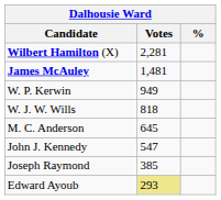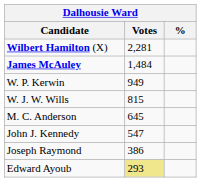James McAuley | Votes: 1,481 -> 1,484
W. J. W. Wills | Votes: 818 -> 815
Joseph Raymond | Votes: 385 -> 386
